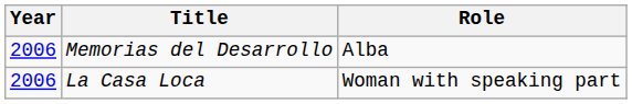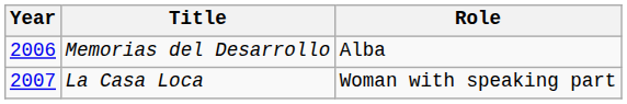La Casa Loca | Year: 2006 -> 2007
